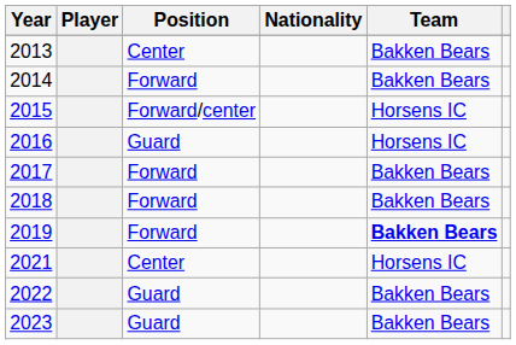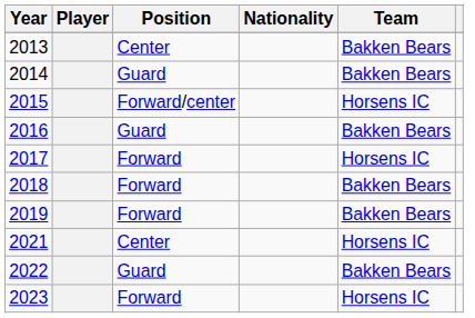2014 | Position: Forward -> Guard
2016 | Team: Horsens IC -> Bakken Bears
2017 | Team: Bakken Bears -> Horsens IC
2019 | Team: bold -> normal
2023 | Position: Guard -> Forward
2023 | Team: Bakken Bears -> Horsens IC
